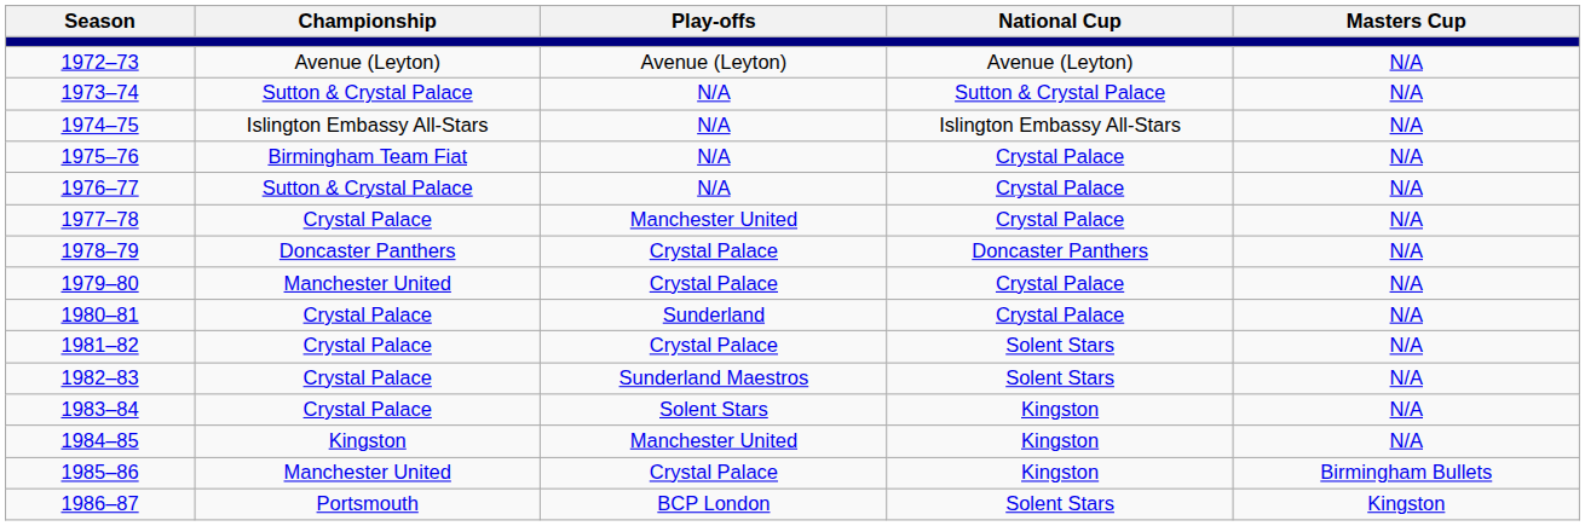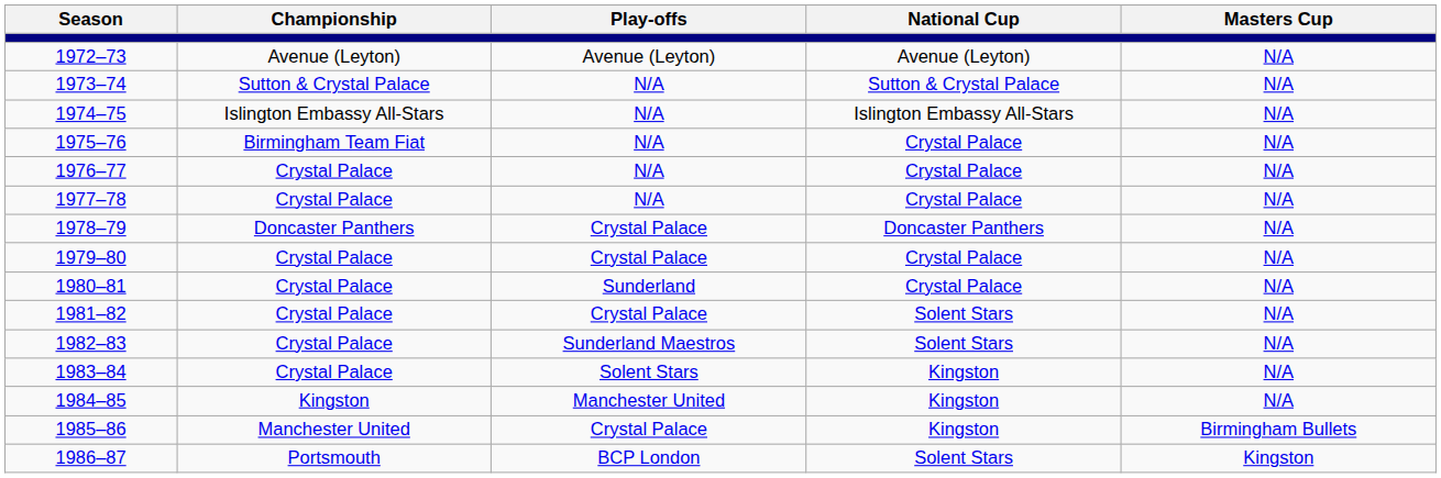1976–77 | Championship: Sutton & Crystal Palace -> Crystal Palace
1977–78 | Play-offs: Manchester United -> N/A
1979–80 | Championship: Manchester United -> Crystal Palace
